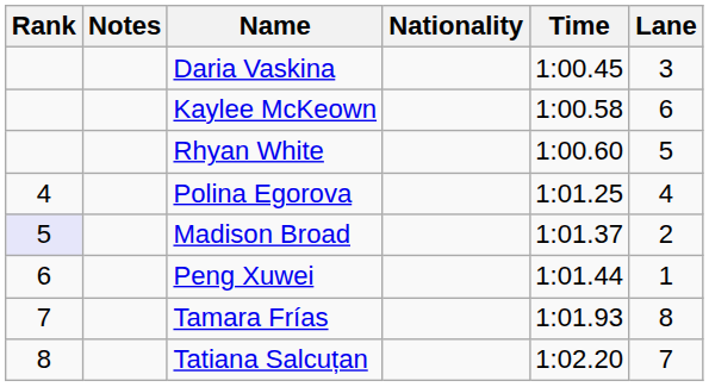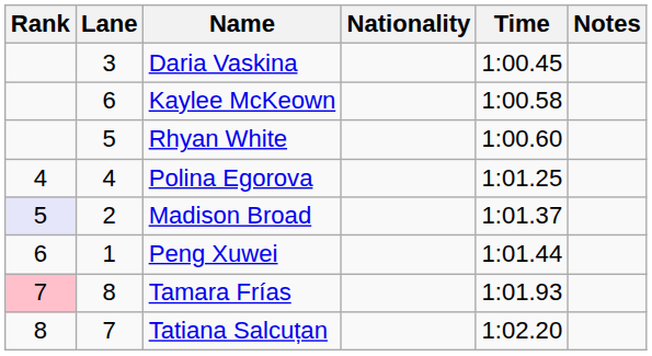columns swapped: Lane <-> Notes
Tamara Frías | Rank: no background -> pink background
